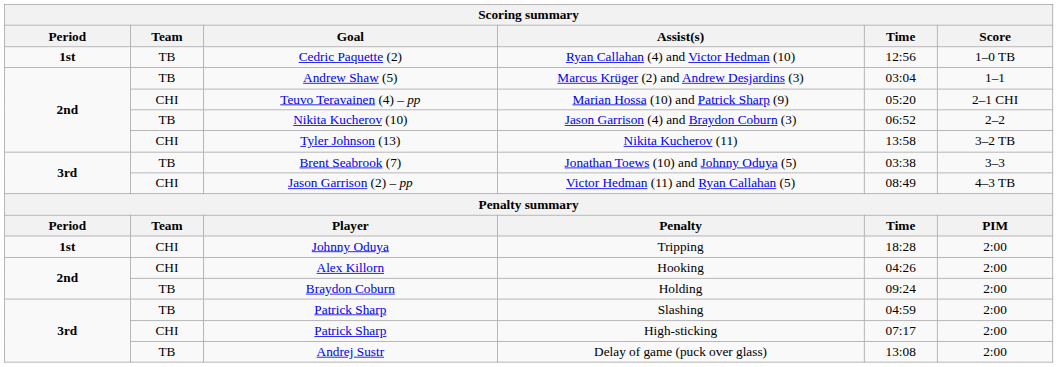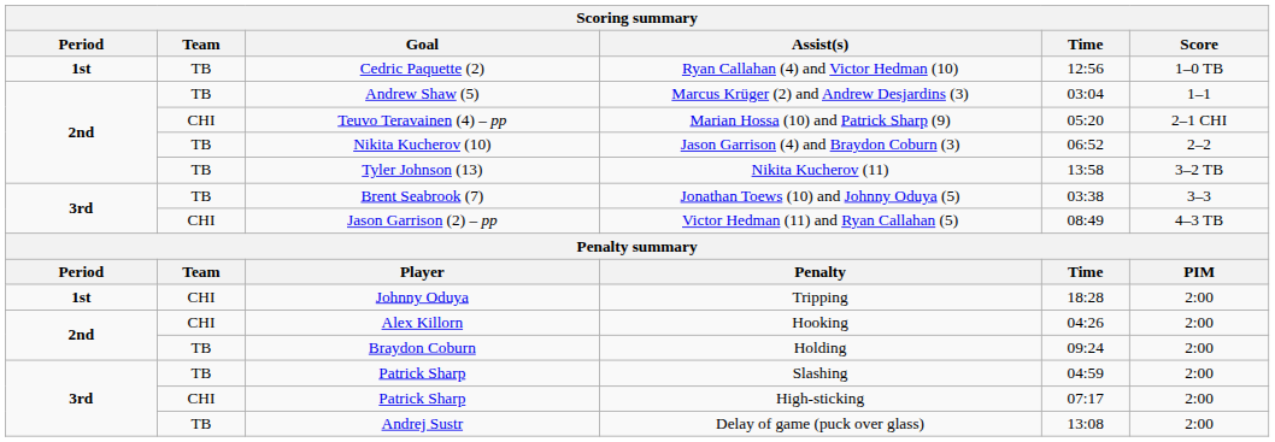Nikita Kucherov (11) | Team: CHI -> TB
